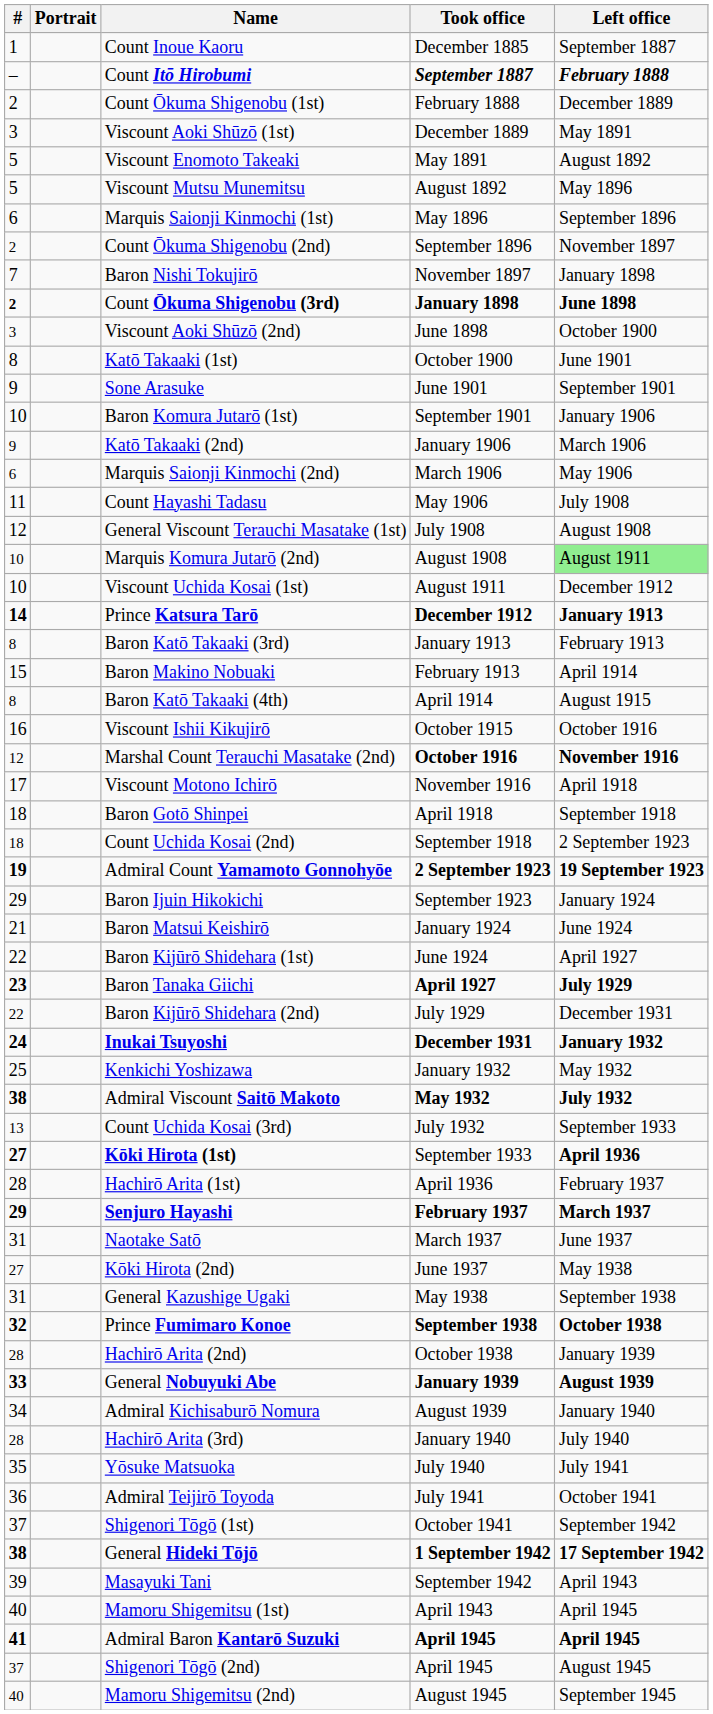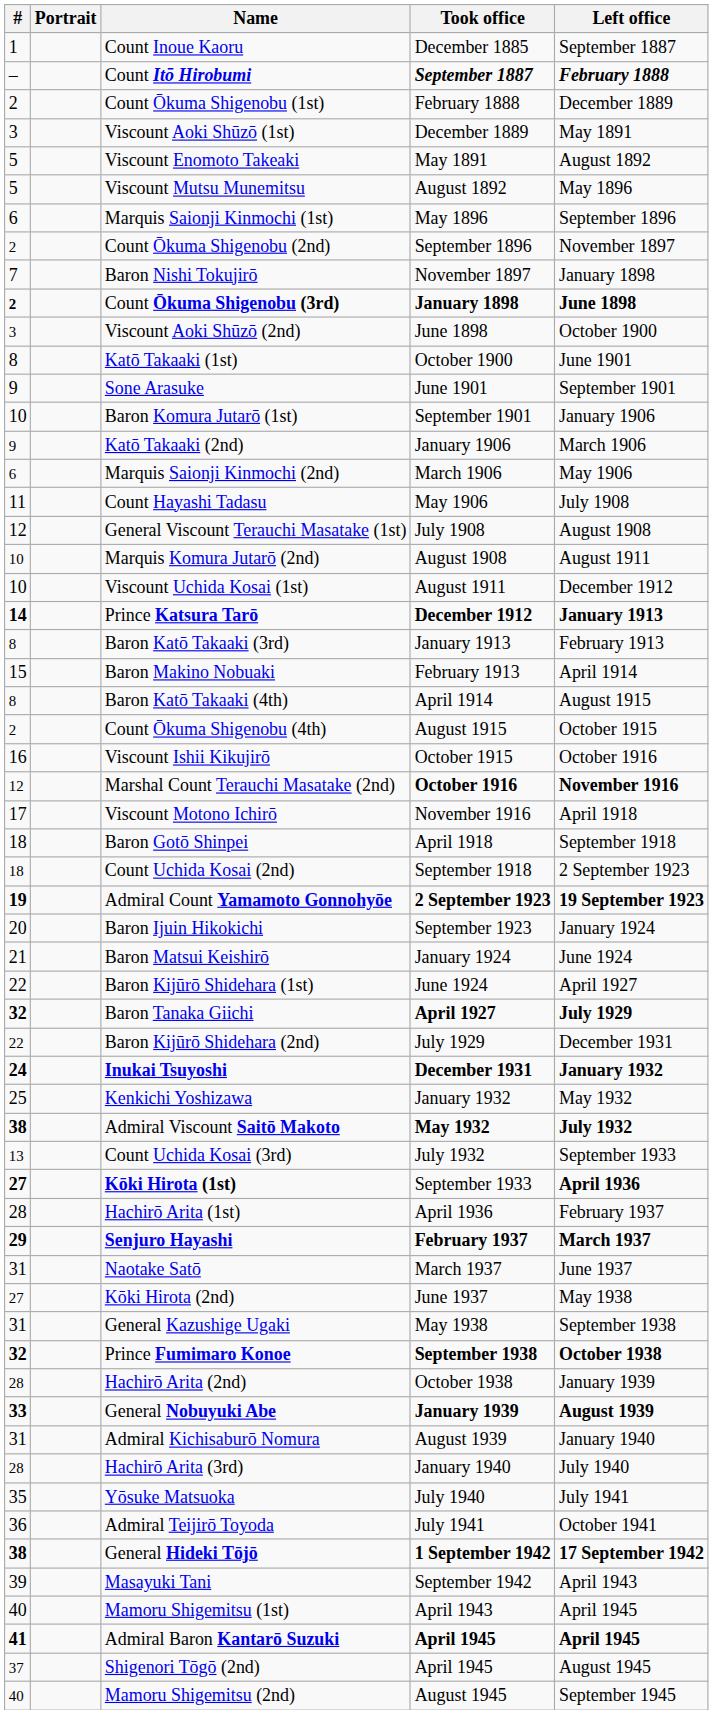Marquis Komura Jutarō (2nd) | Left office: lightgreen background -> no background
+ row: 2 | Count Ōkuma Shigenobu (4th) | August 1915 | October 1915
Baron Ijuin Hikokichi | #: 29 -> 20
Baron Tanaka Giichi | #: 23 -> 32
Admiral Kichisaburō Nomura | #: 34 -> 31
- row: 37 | Shigenori Tōgō (1st) | October 1941 | September 1942
